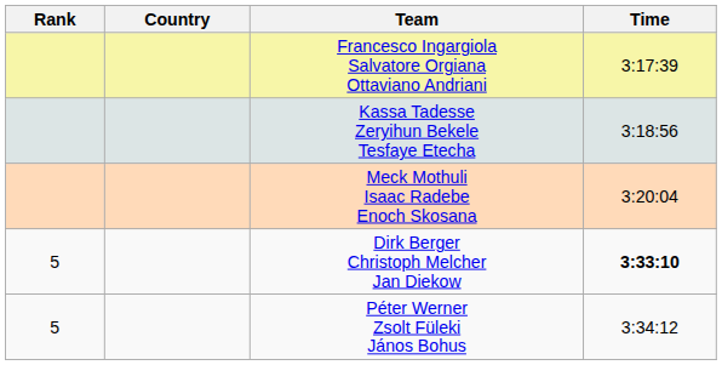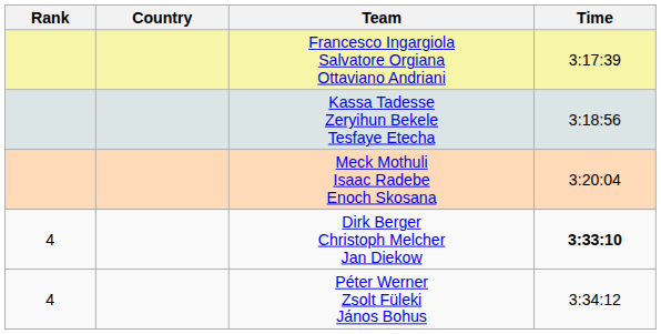Dirk Berger Christoph Melcher Jan Diekow | Rank: 5 -> 4
Péter Werner Zsolt Füleki János Bohus | Rank: 5 -> 4
